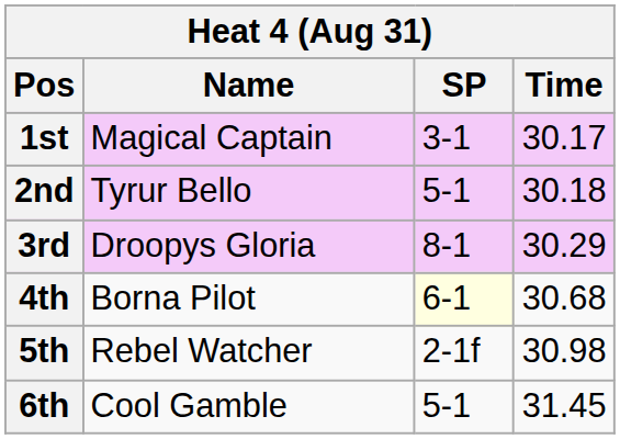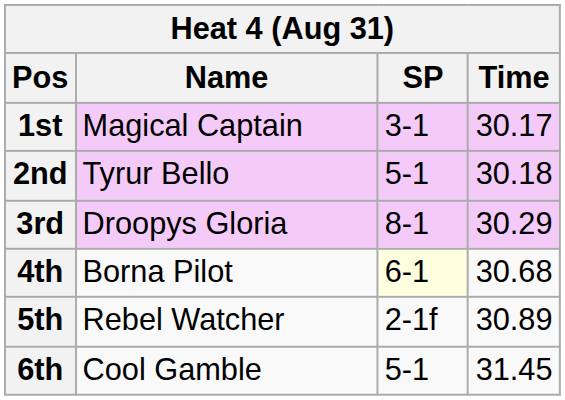5th | Time: 30.98 -> 30.89
